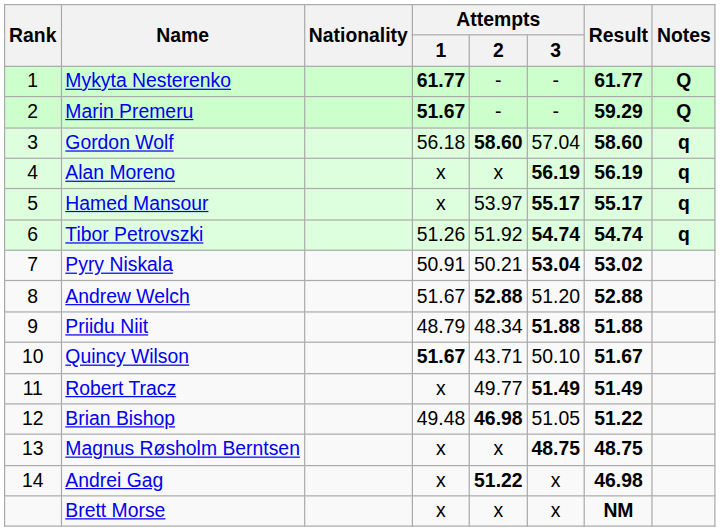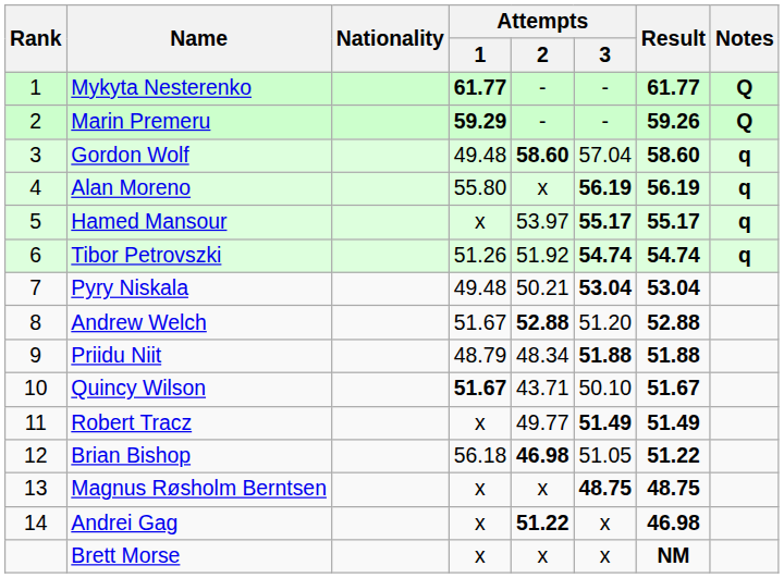Marin Premeru | Attempts / 1: 51.67 -> 59.29
Marin Premeru | Result: 59.29 -> 59.26
Gordon Wolf | Attempts / 1: 56.18 -> 49.48
Alan Moreno | Attempts / 1: x -> 55.80
Pyry Niskala | Attempts / 1: 50.91 -> 49.48
Pyry Niskala | Result: 53.02 -> 53.04
Brian Bishop | Attempts / 1: 49.48 -> 56.18
